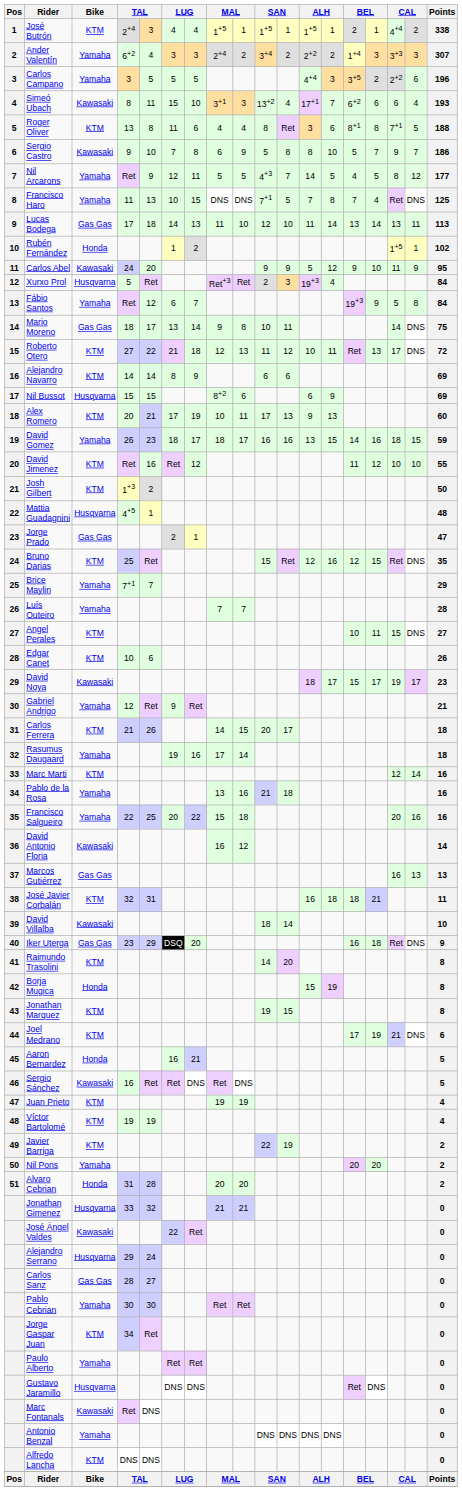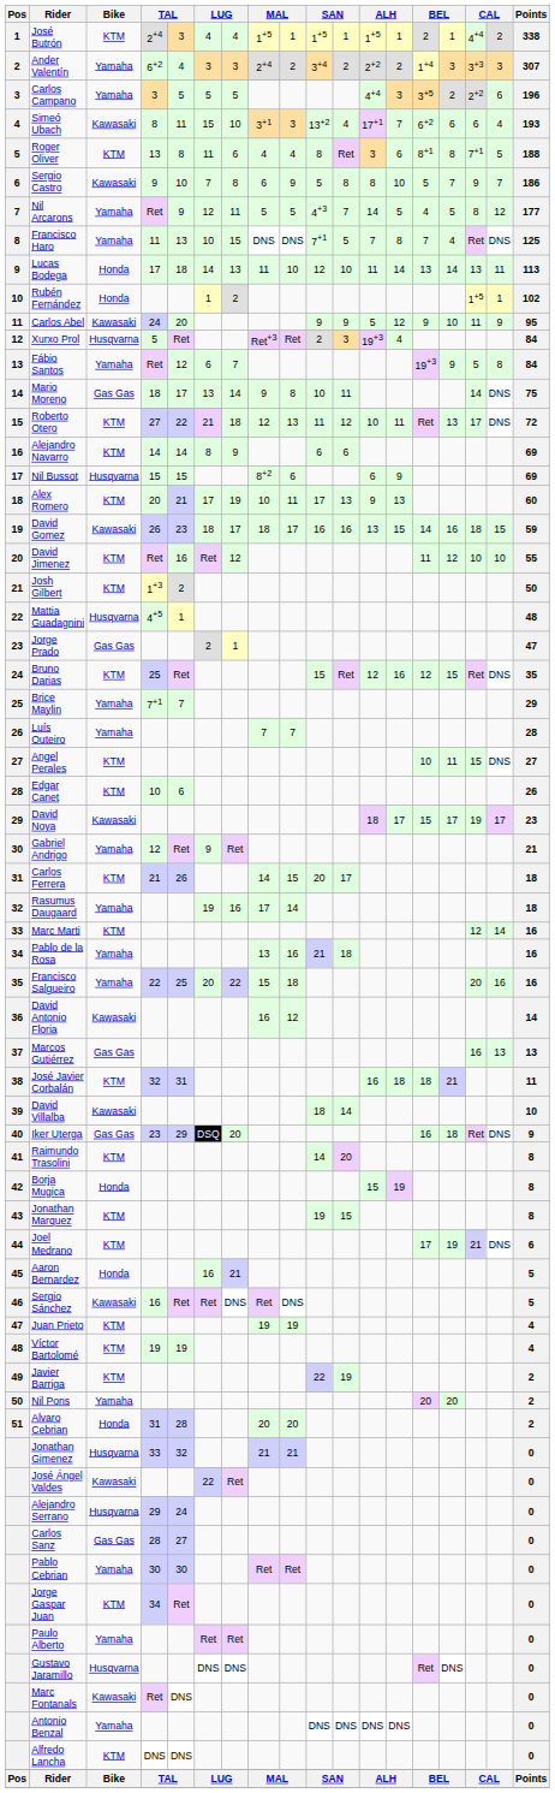Lucas Bodega | Bike: Gas Gas -> Honda
David Gomez | Bike: Yamaha -> Kawasaki
